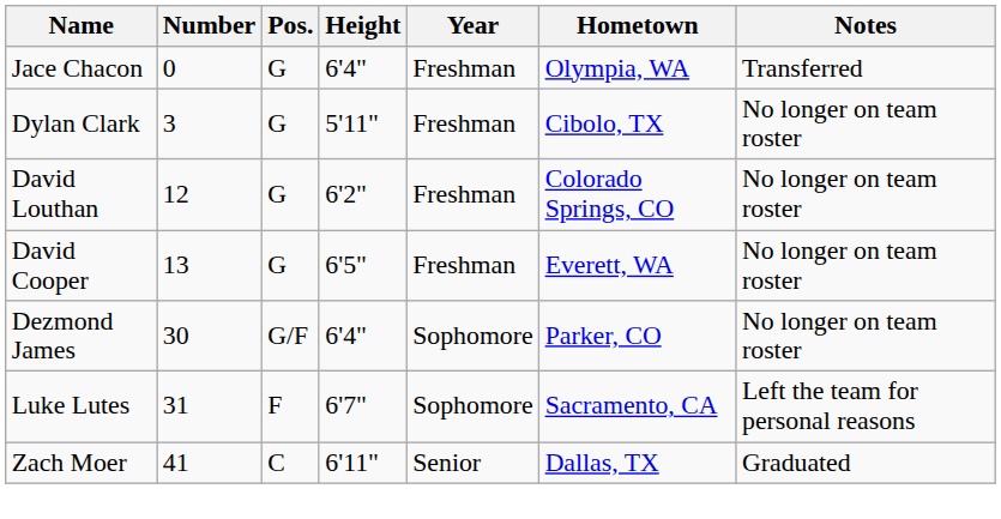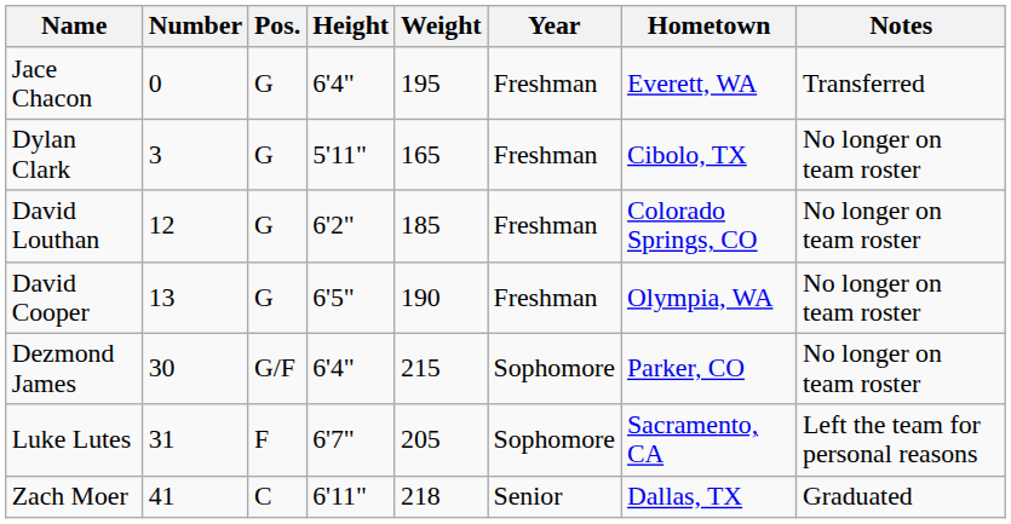+ column: Weight | 195 | 165 | 185 | 190 | 215 | 205 | 218
Jace Chacon | Hometown: Olympia, WA -> Everett, WA
David Cooper | Hometown: Everett, WA -> Olympia, WA
